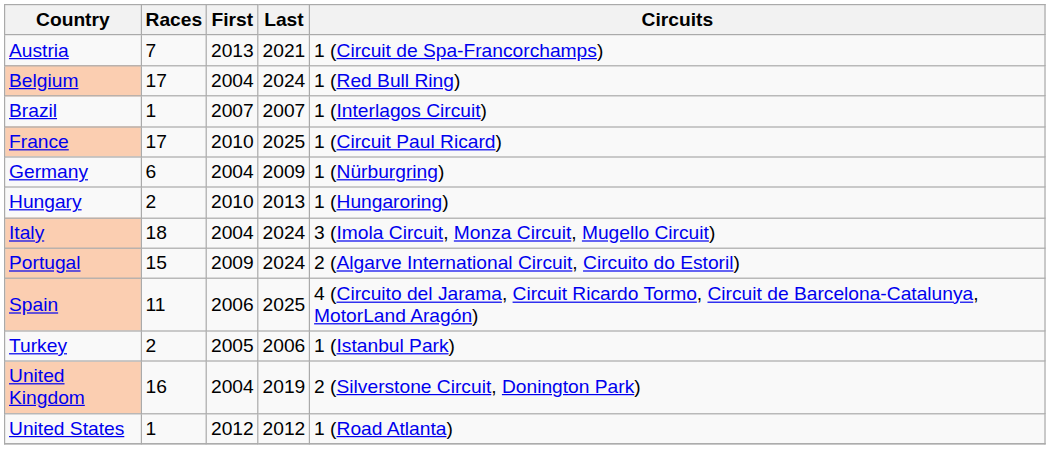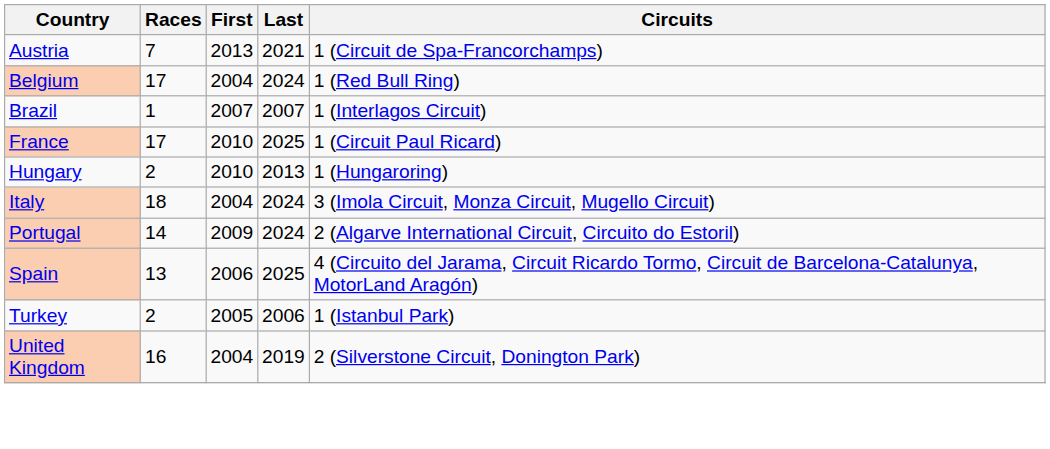- row: Germany | 6 | 2004 | 2009 | 1 (Nürburgring)
Portugal | Races: 15 -> 14
Spain | Races: 11 -> 13
- row: United States | 1 | 2012 | 2012 | 1 (Road Atlanta)
